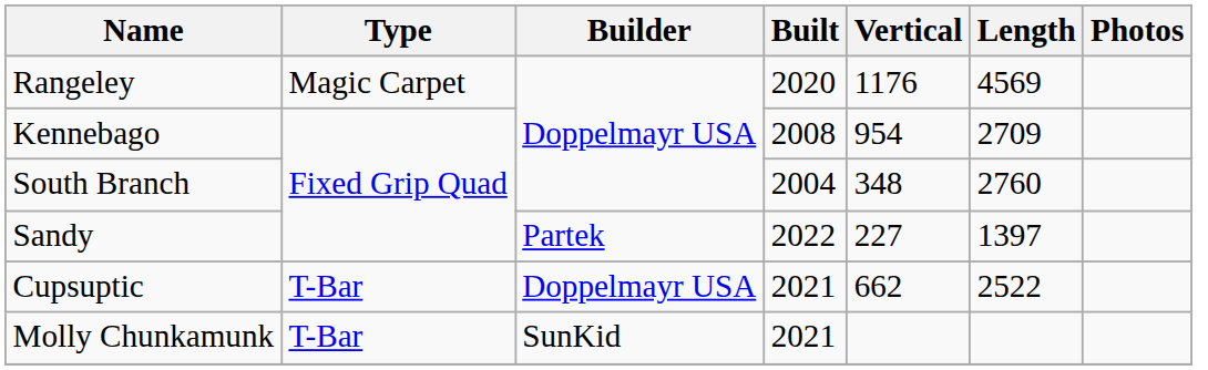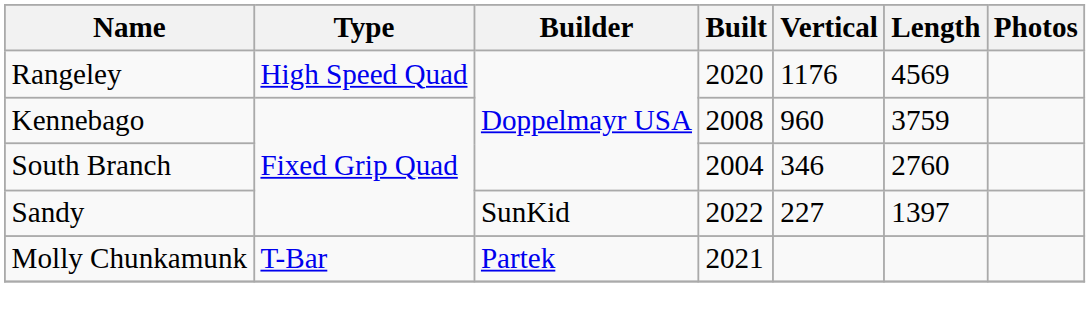Rangeley | Type: Magic Carpet -> High Speed Quad
Kennebago | Vertical: 954 -> 960
Kennebago | Length: 2709 -> 3759
South Branch | Vertical: 348 -> 346
Sandy | Builder: Partek -> SunKid
- row: Cupsuptic | T-Bar | Doppelmayr USA | 2021 | 662 | 2522
Molly Chunkamunk | Builder: SunKid -> Partek
